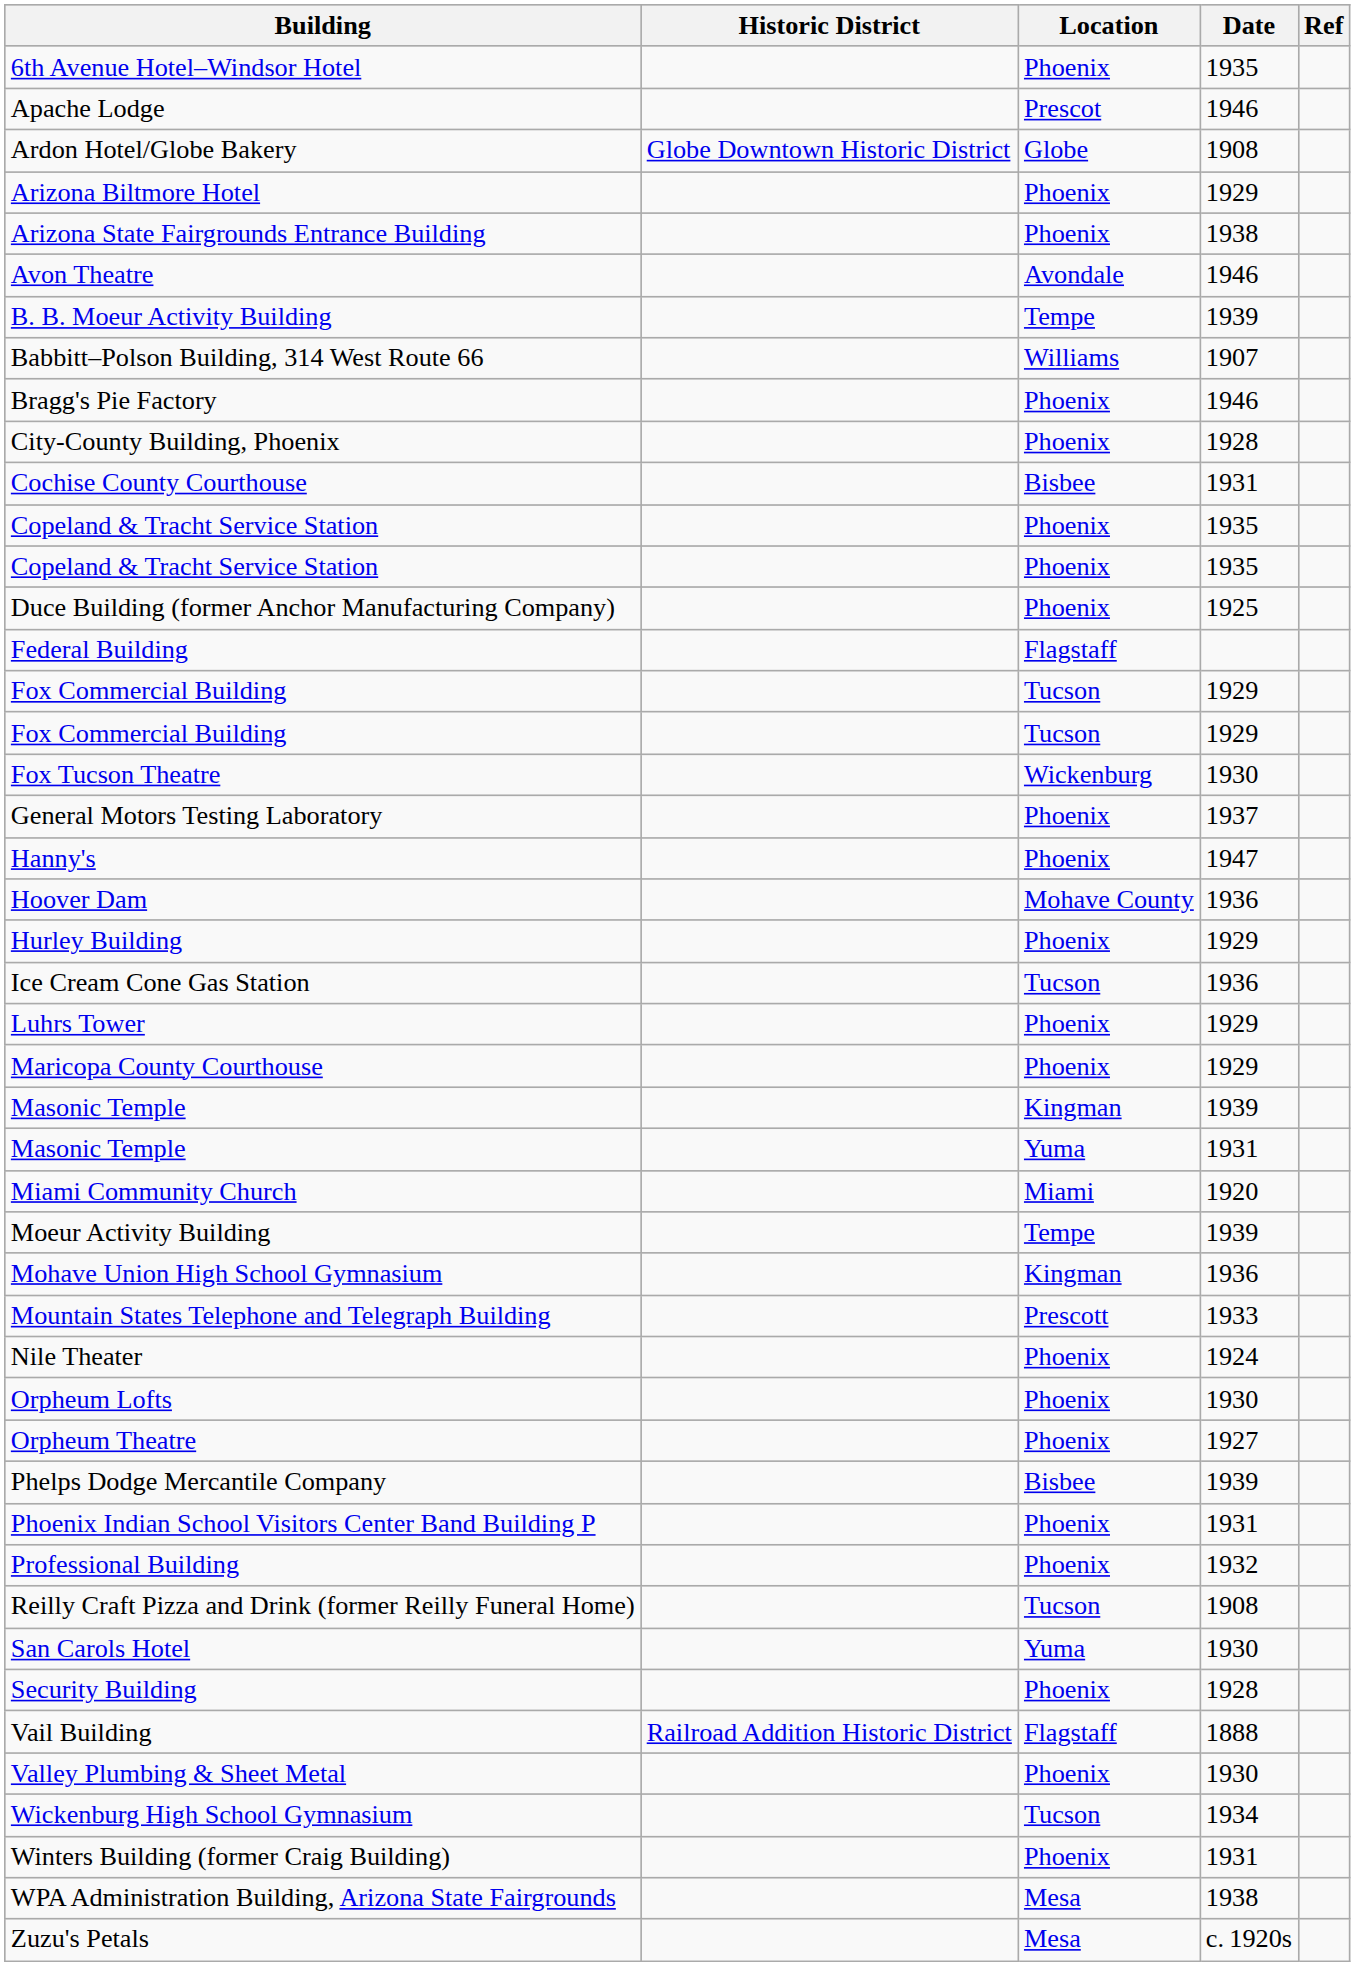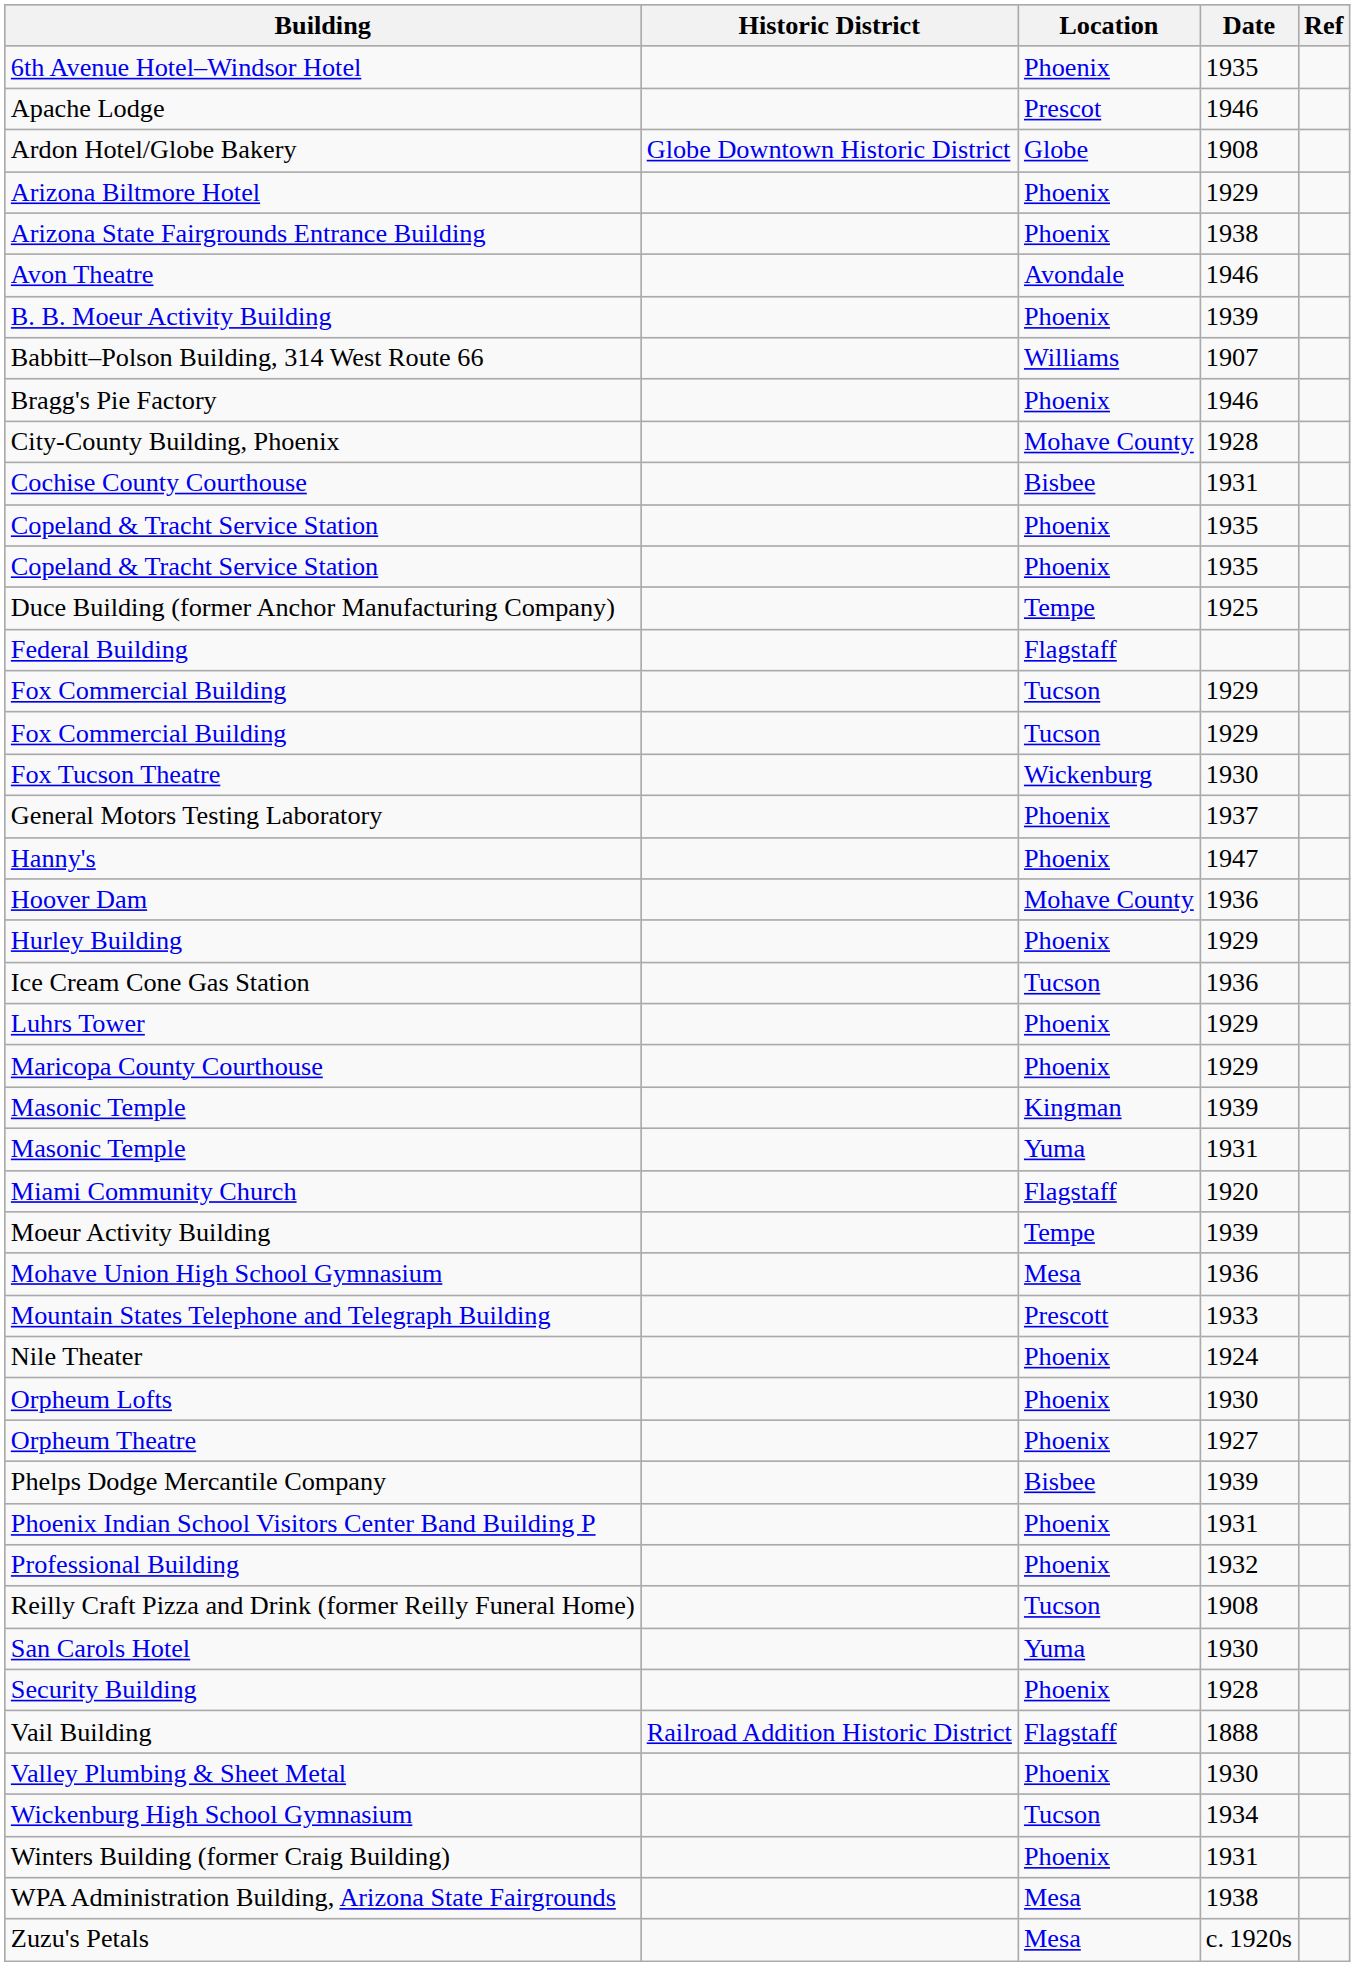B. B. Moeur Activity Building | Location: Tempe -> Phoenix
City-County Building, Phoenix | Location: Phoenix -> Mohave County
Duce Building (former Anchor Manufacturing Company) | Location: Phoenix -> Tempe
Miami Community Church | Location: Miami -> Flagstaff
Mohave Union High School Gymnasium | Location: Kingman -> Mesa
